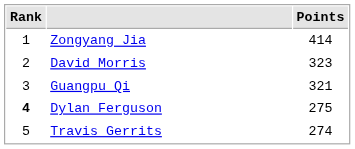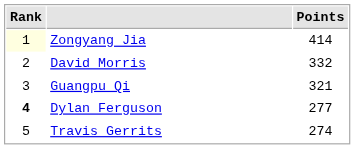Zongyang Jia | Rank: no background -> lightyellow background
David Morris | Points: 323 -> 332
Dylan Ferguson | Points: 275 -> 277
